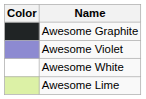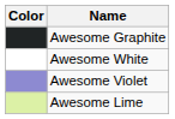rows swapped: Awesome White <-> Awesome Violet
